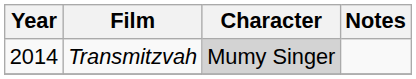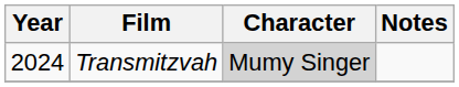Transmitzvah | Year: 2014 -> 2024
